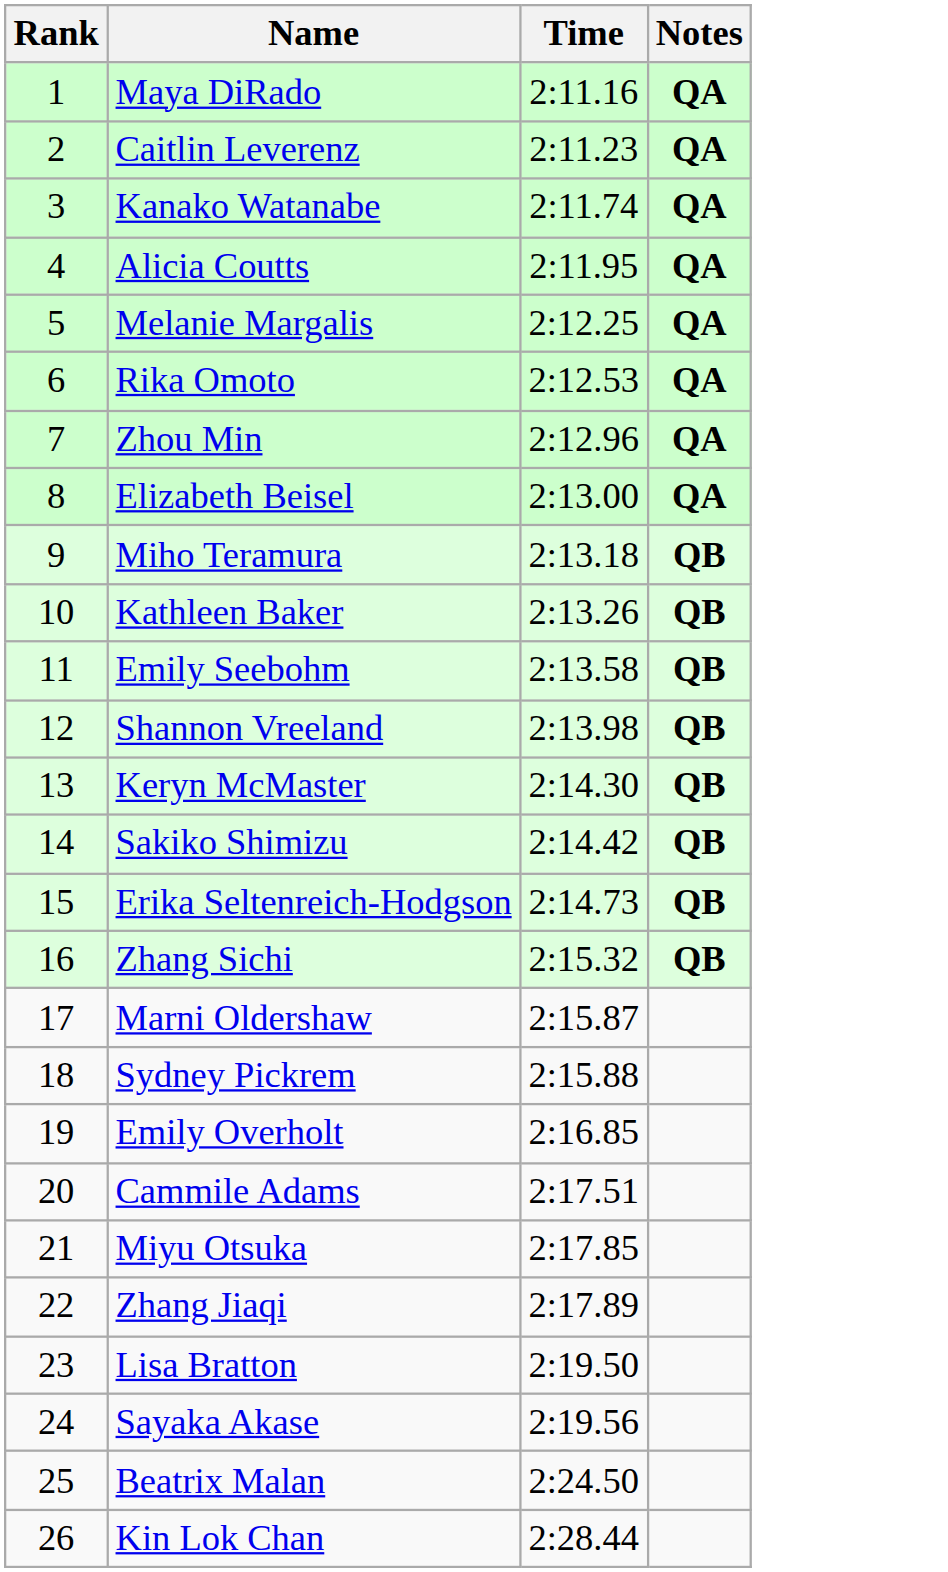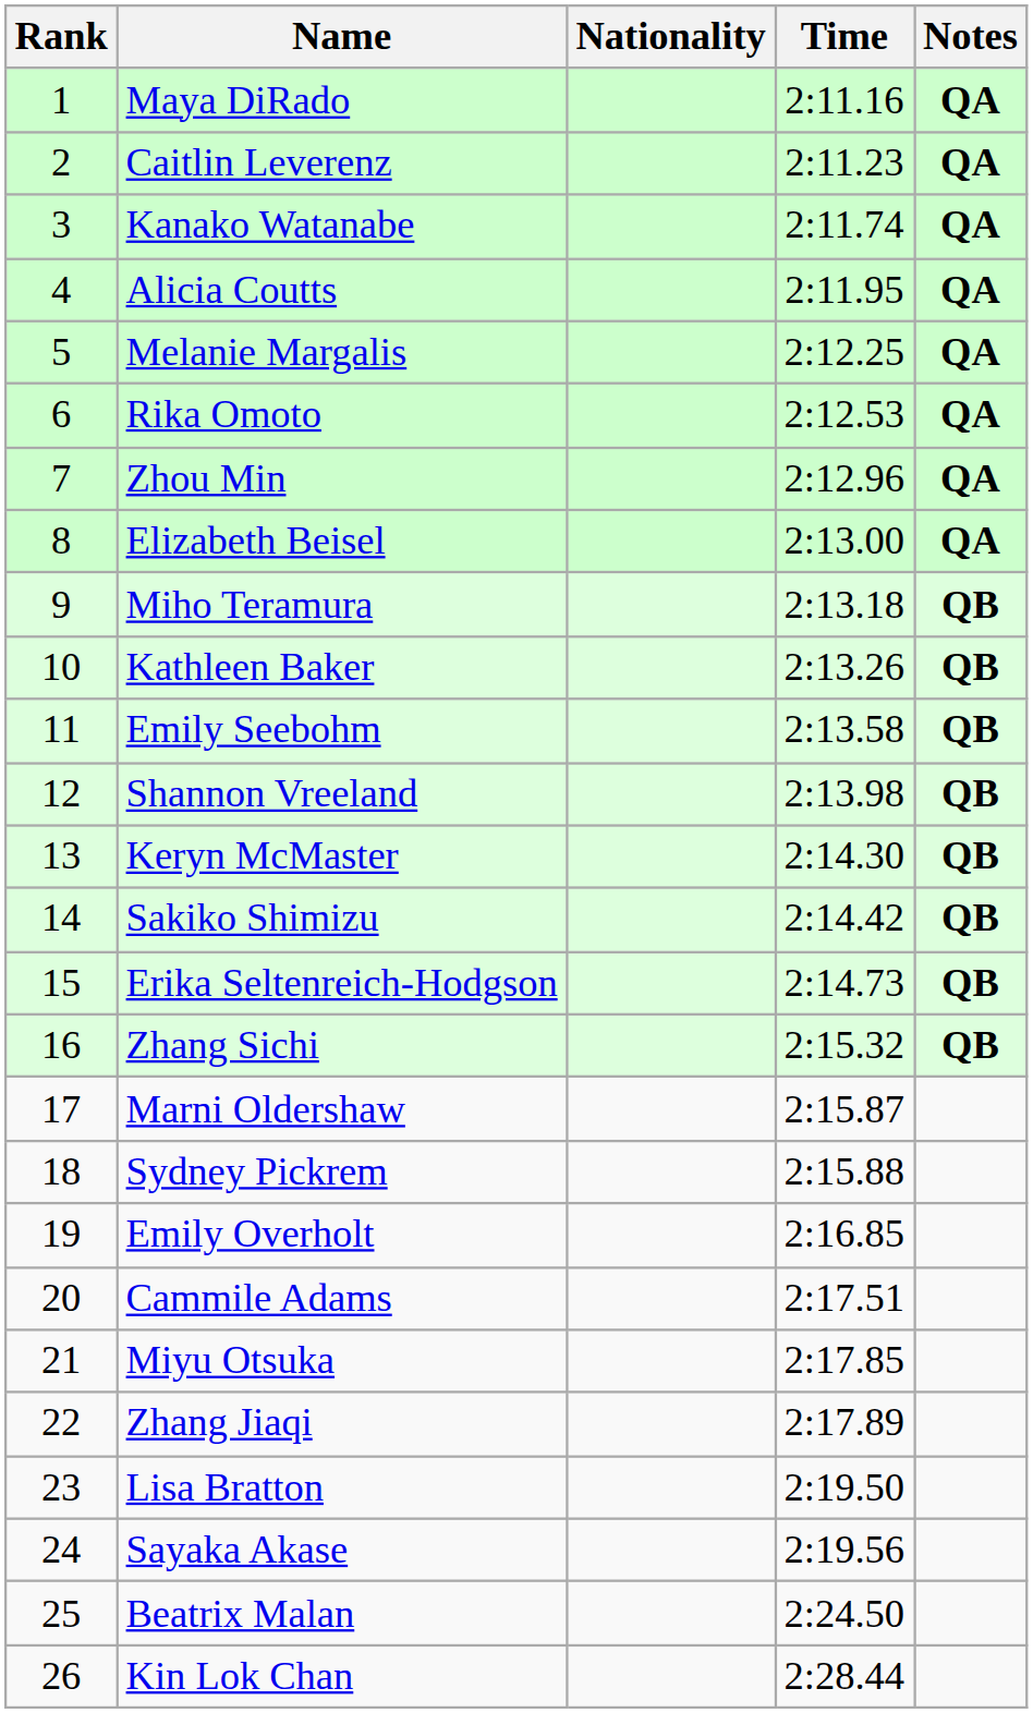+ column: Nationality
